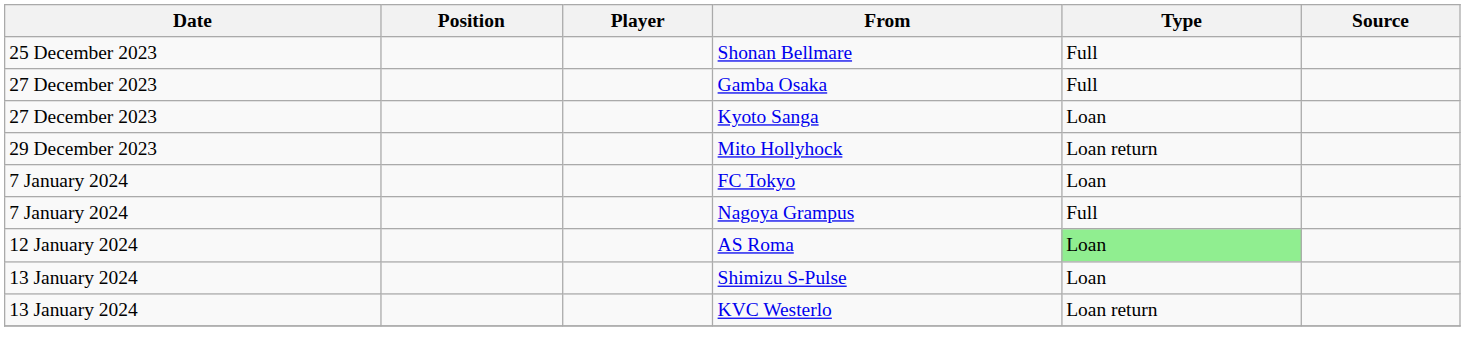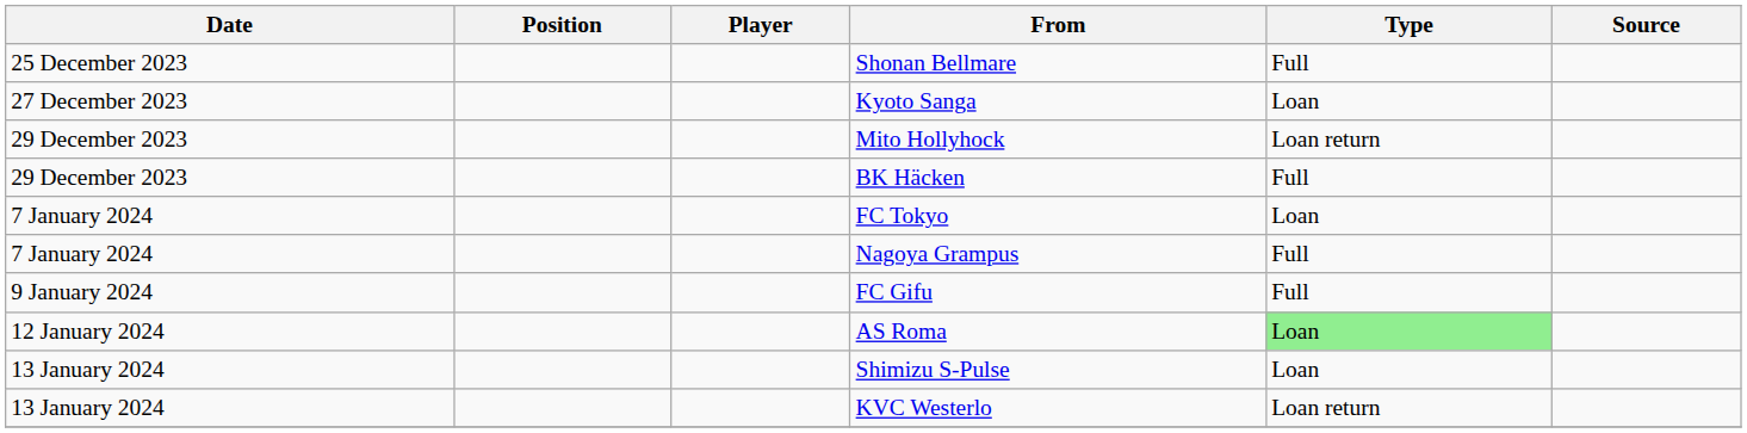- row: 27 December 2023 | Gamba Osaka | Full
+ row: 29 December 2023 | BK Häcken | Full
+ row: 9 January 2024 | FC Gifu | Full
